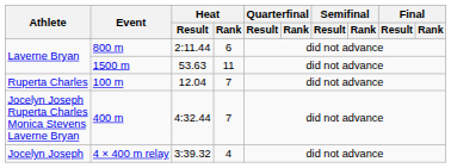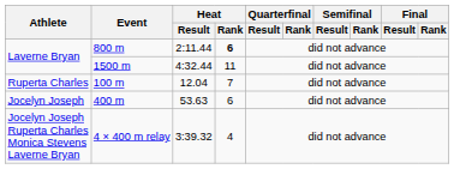800 m | Heat / Rank: normal -> bold
1500 m | Heat / Result: 53.63 -> 4:32.44
400 m | Athlete: Jocelyn Joseph Ruperta Charles Monica Stevens Laverne Bryan -> Jocelyn Joseph
400 m | Heat / Result: 4:32.44 -> 53.63
400 m | Heat / Rank: 7 -> 6
4 × 400 m relay | Athlete: Jocelyn Joseph -> Jocelyn Joseph Ruperta Charles Monica Stevens Laverne Bryan
